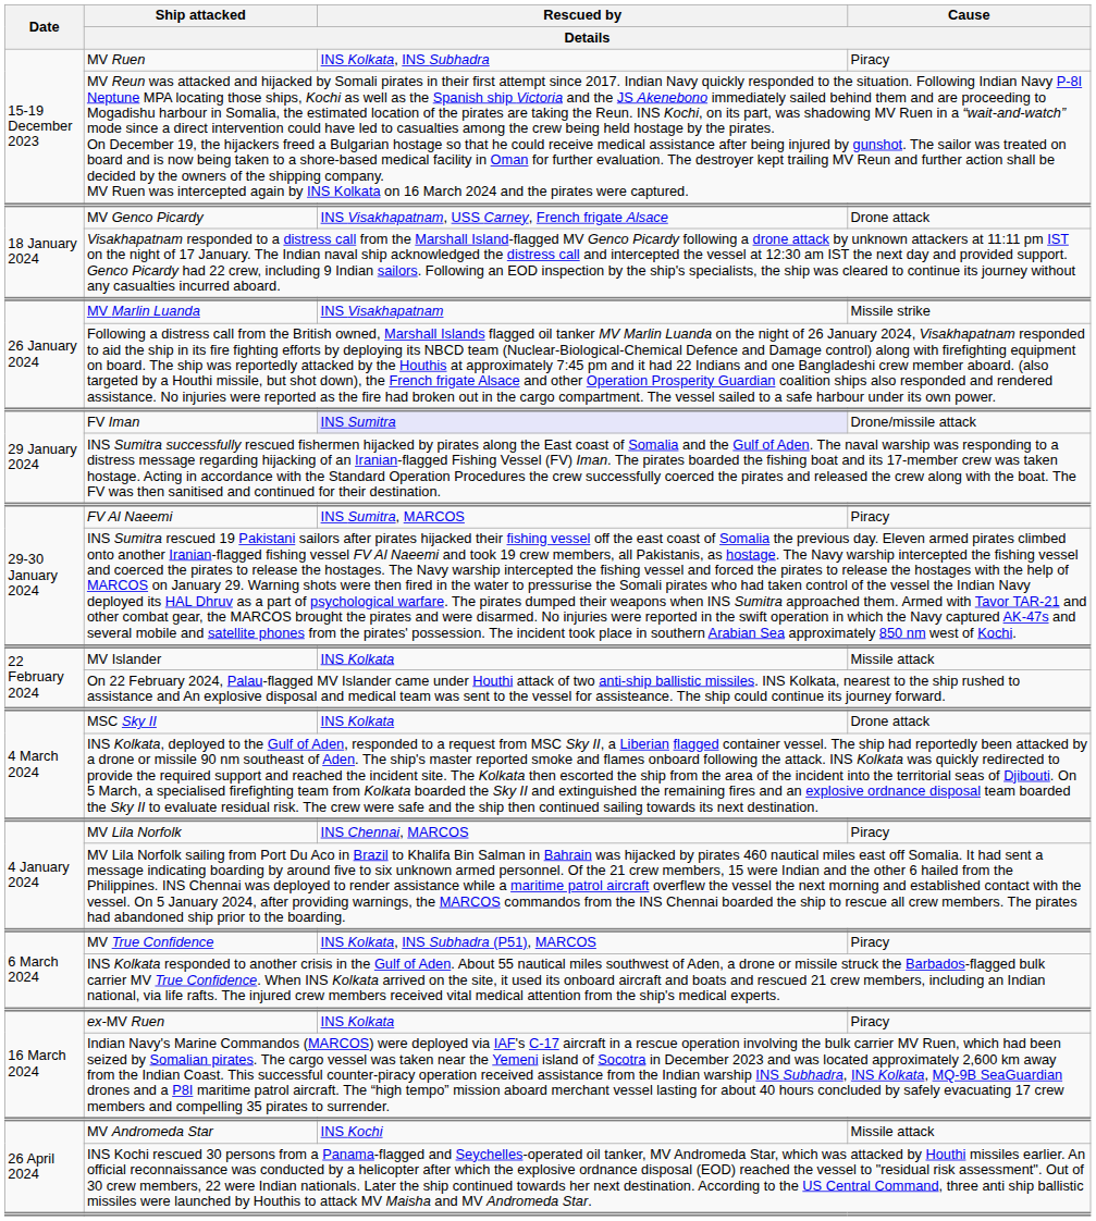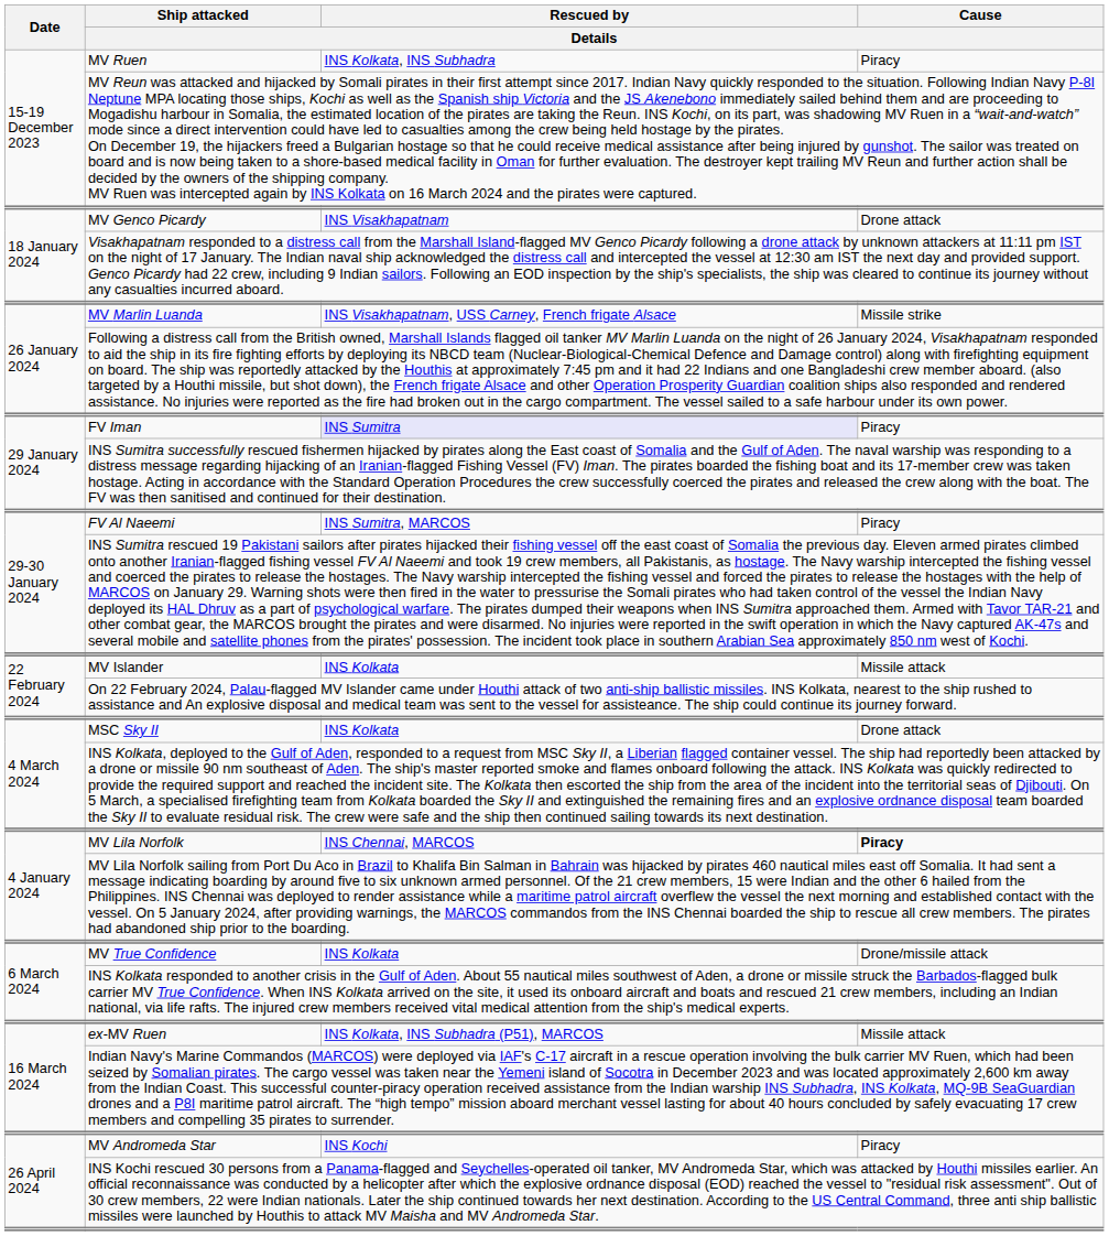MV Genco Picardy | Rescued by / Details: INS Visakhapatnam, USS Carney, French frigate Alsace -> INS Visakhapatnam
MV Marlin Luanda | Rescued by / Details: INS Visakhapatnam -> INS Visakhapatnam, USS Carney, French frigate Alsace
FV Iman | Cause / Details: Drone/missile attack -> Piracy
MV Lila Norfolk | Cause / Details: normal -> bold
MV True Confidence | Rescued by / Details: INS Kolkata, INS Subhadra (P51), MARCOS -> INS Kolkata
MV True Confidence | Cause / Details: Piracy -> Drone/missile attack
ex-MV Ruen | Rescued by / Details: INS Kolkata -> INS Kolkata, INS Subhadra (P51), MARCOS
ex-MV Ruen | Cause / Details: Piracy -> Missile attack
MV Andromeda Star | Cause / Details: Missile attack -> Piracy
